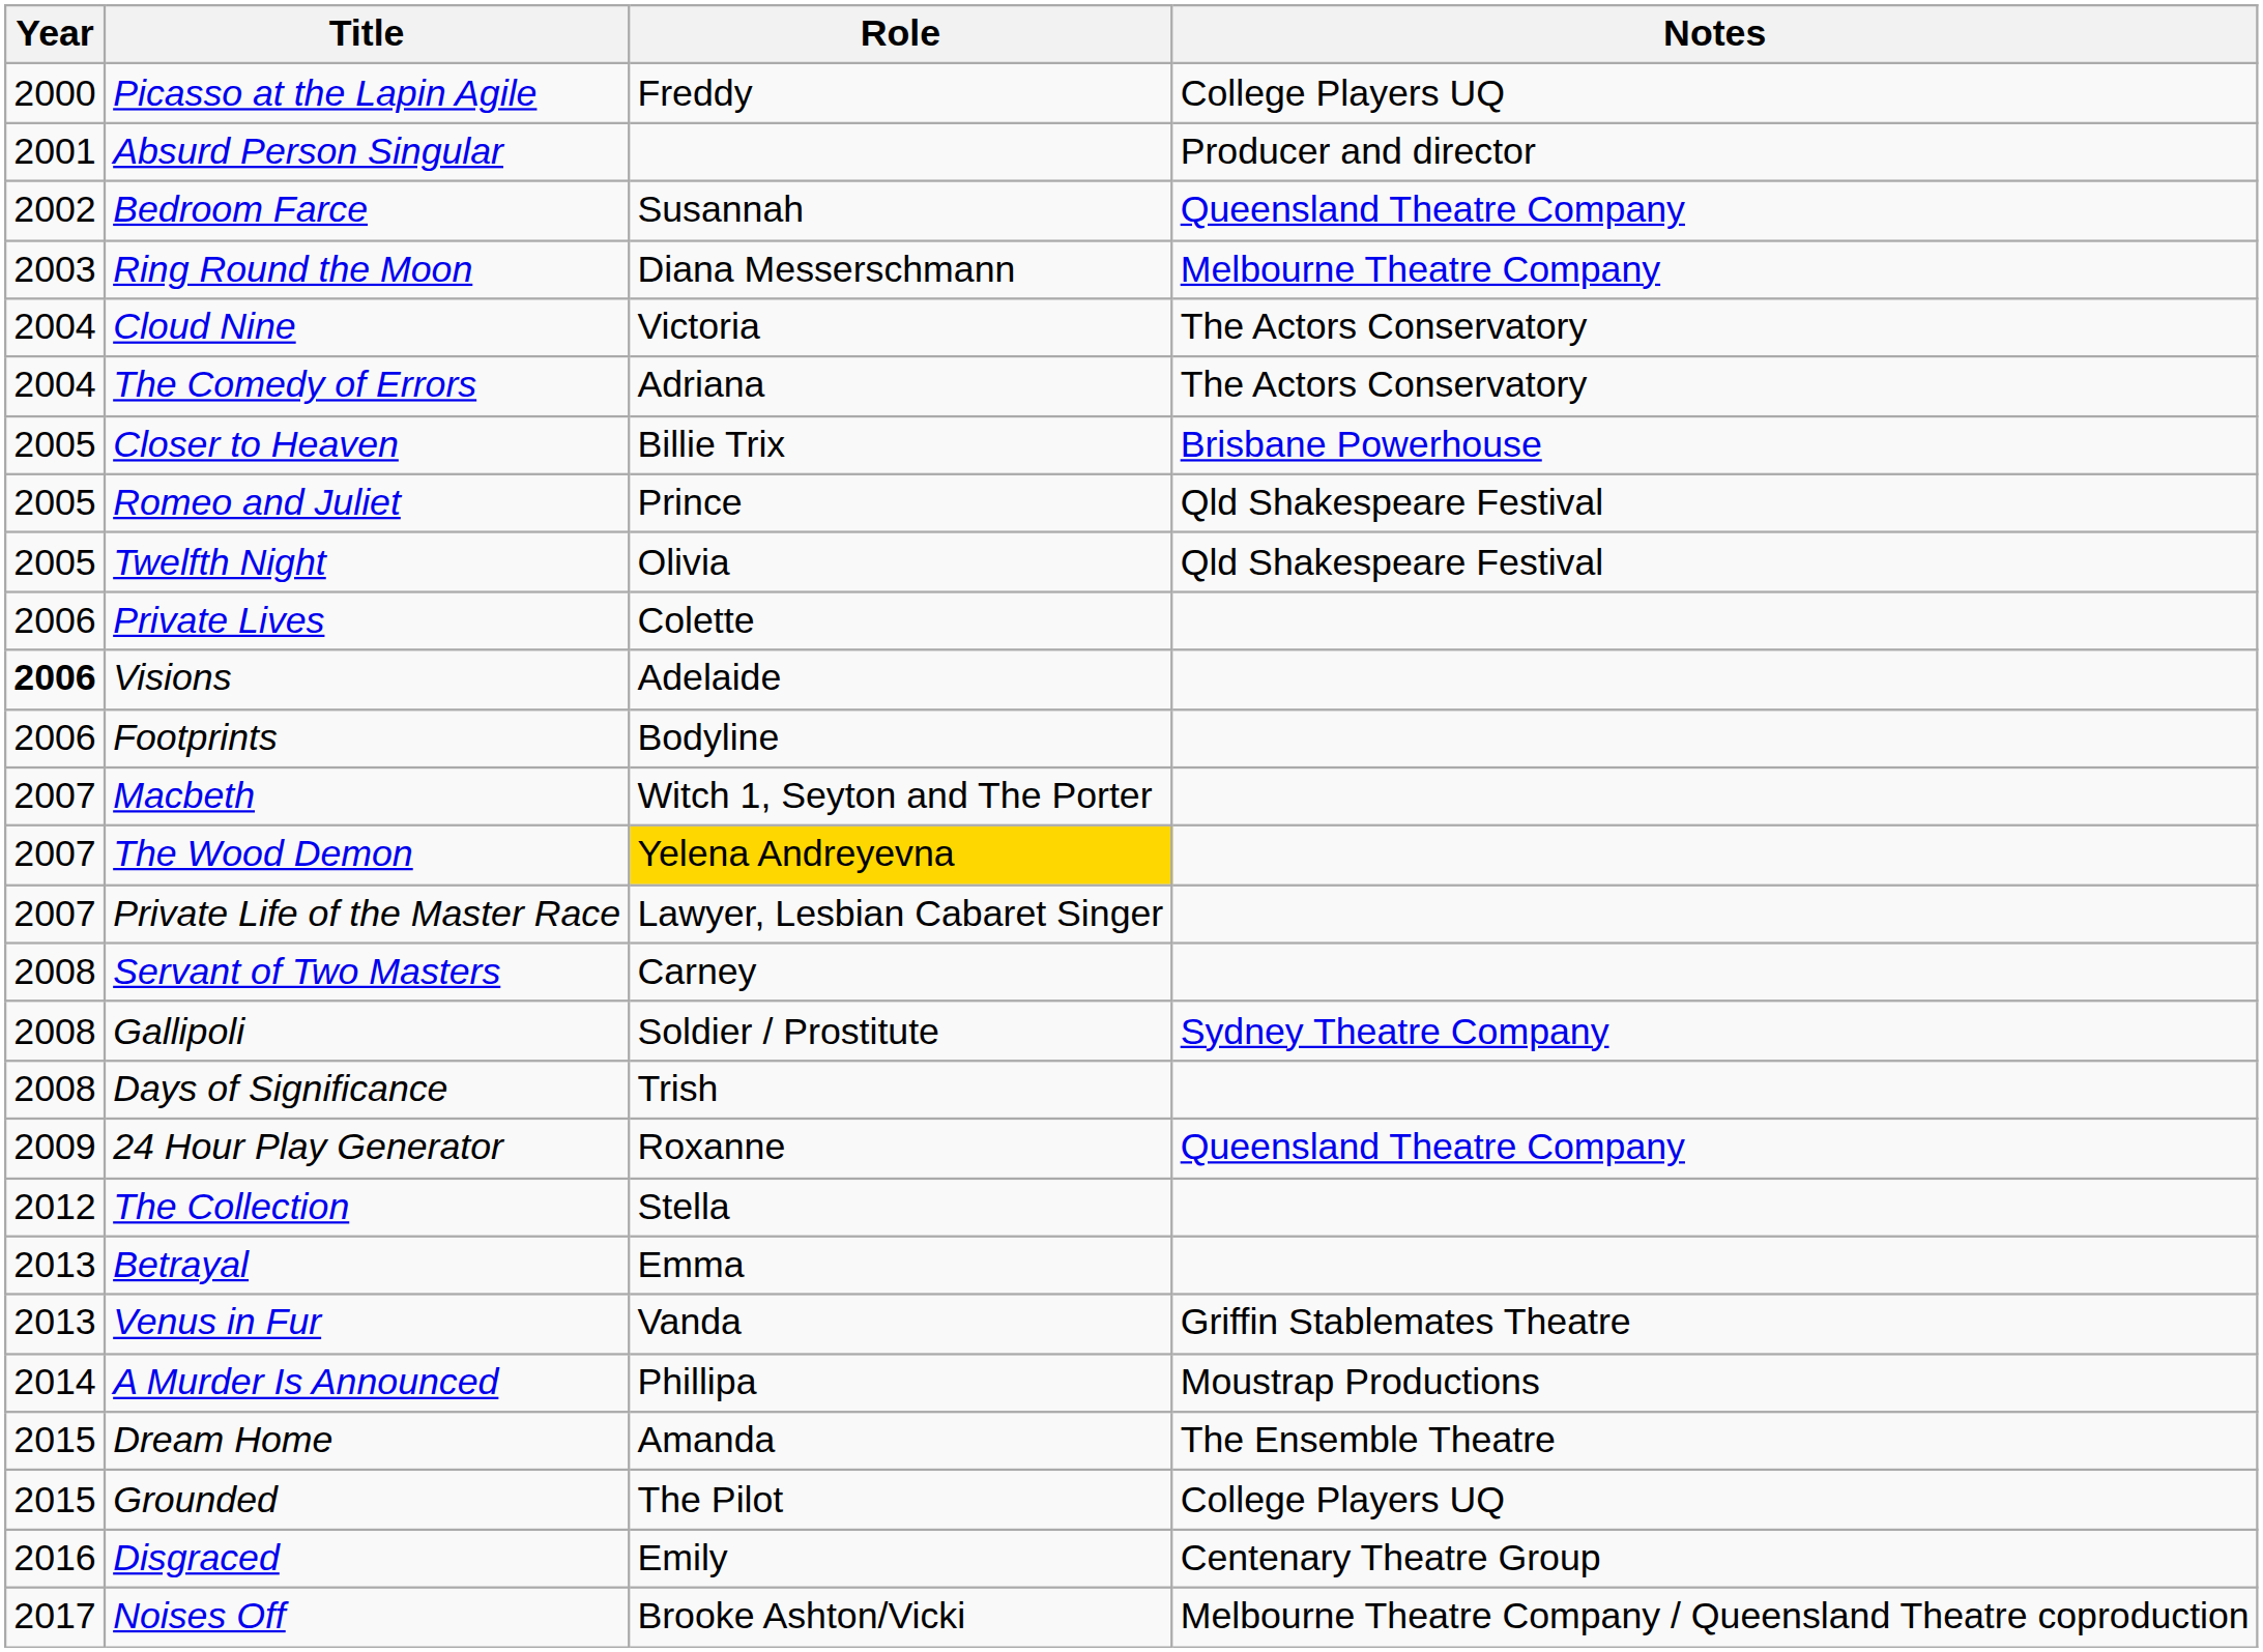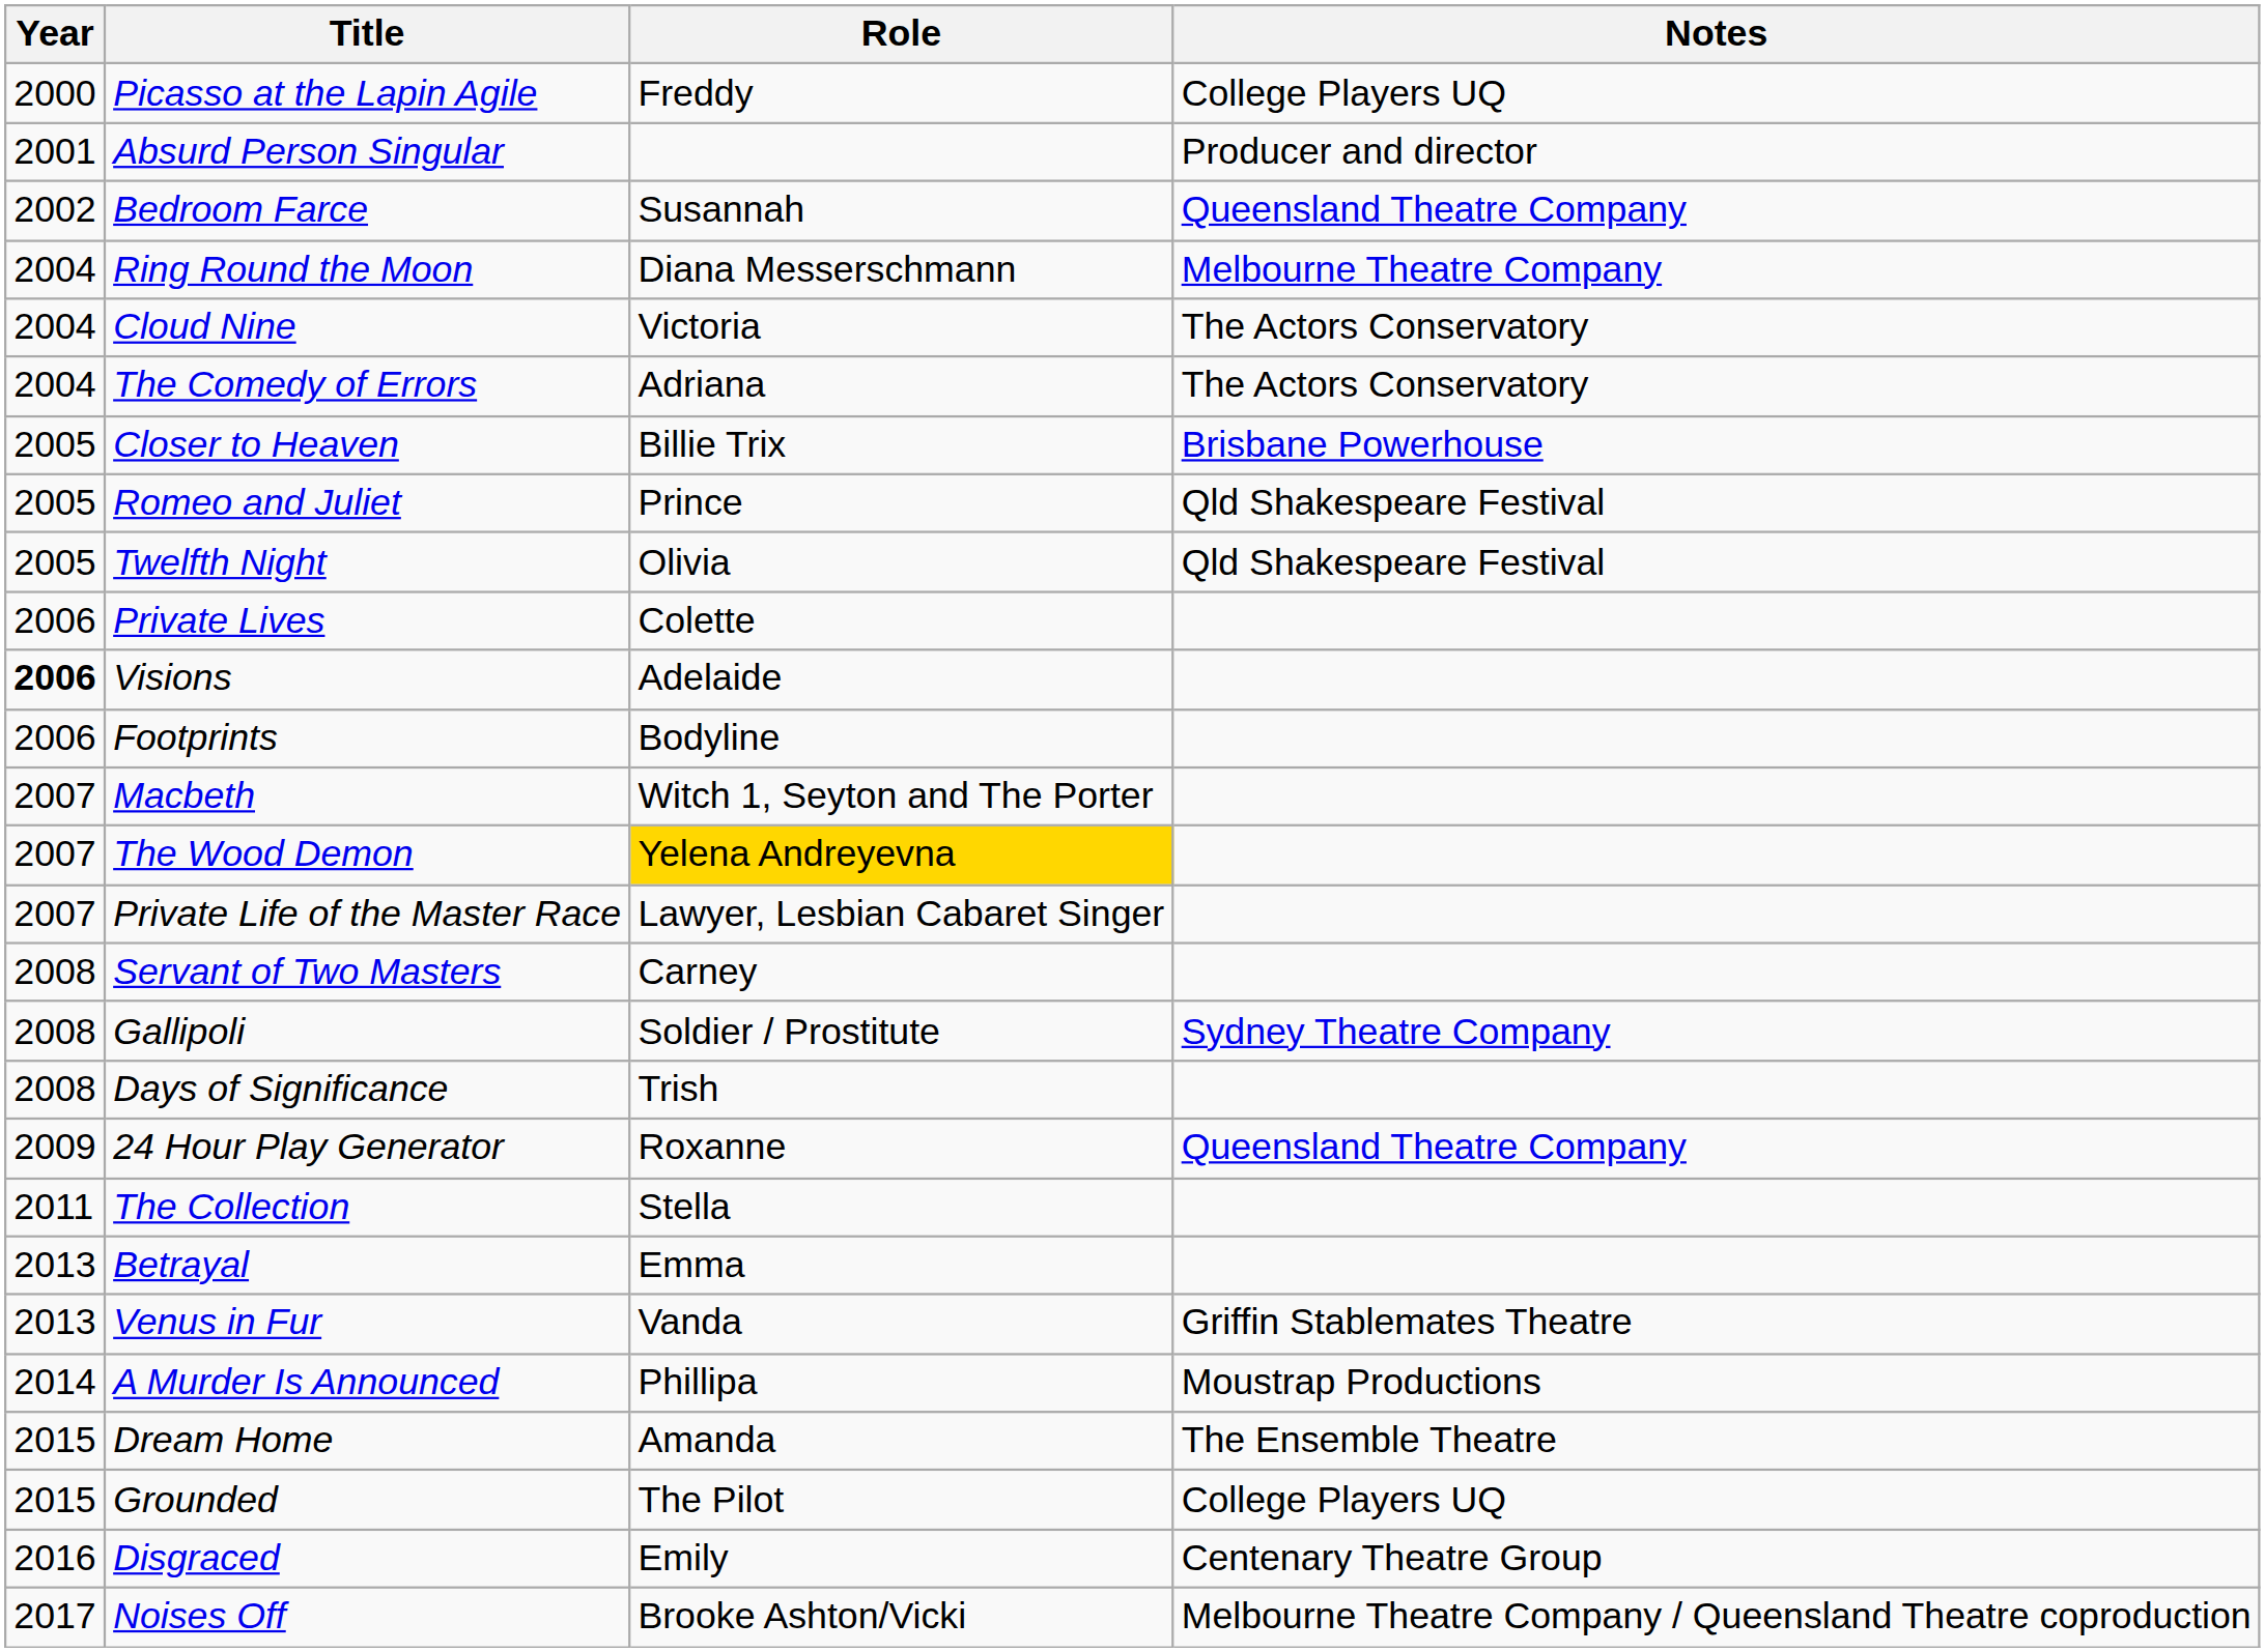Ring Round the Moon | Year: 2003 -> 2004
The Collection | Year: 2012 -> 2011
